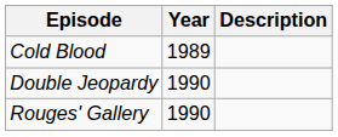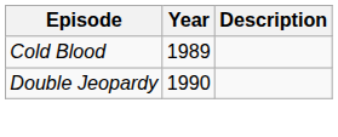- row: Rouges' Gallery | 1990
